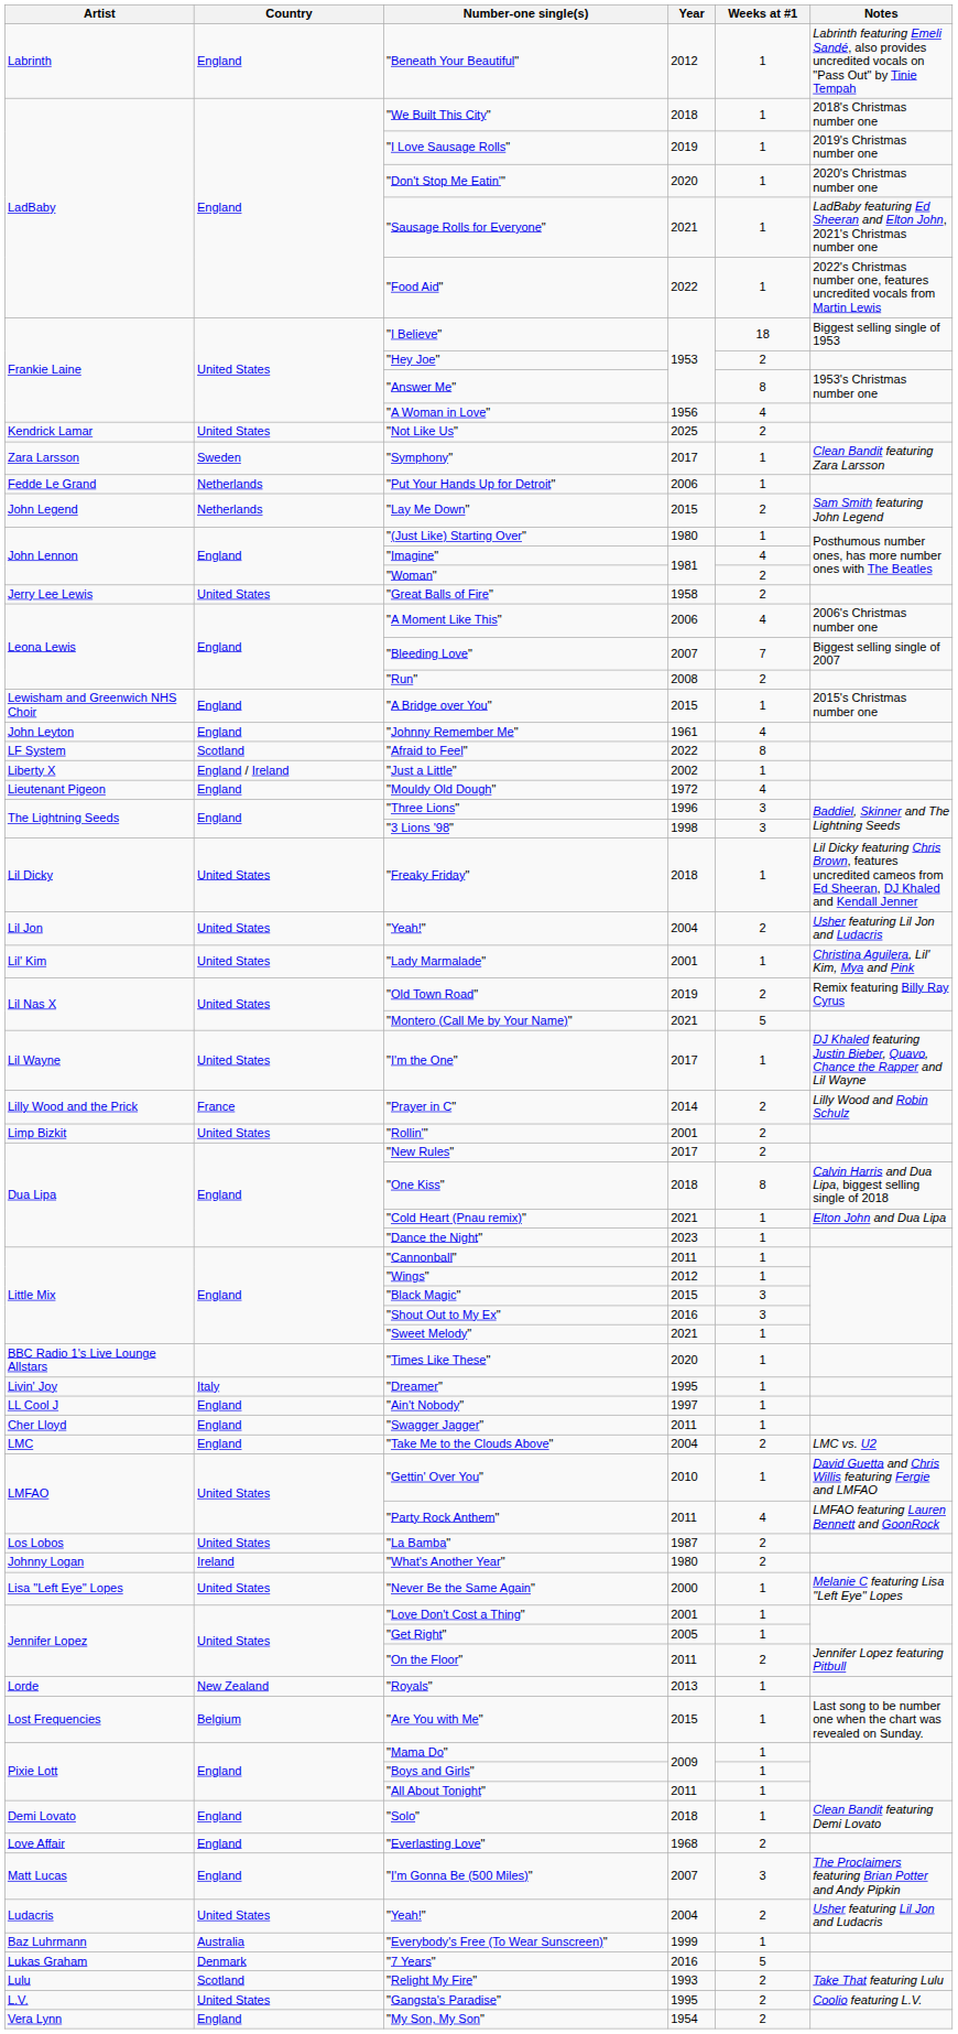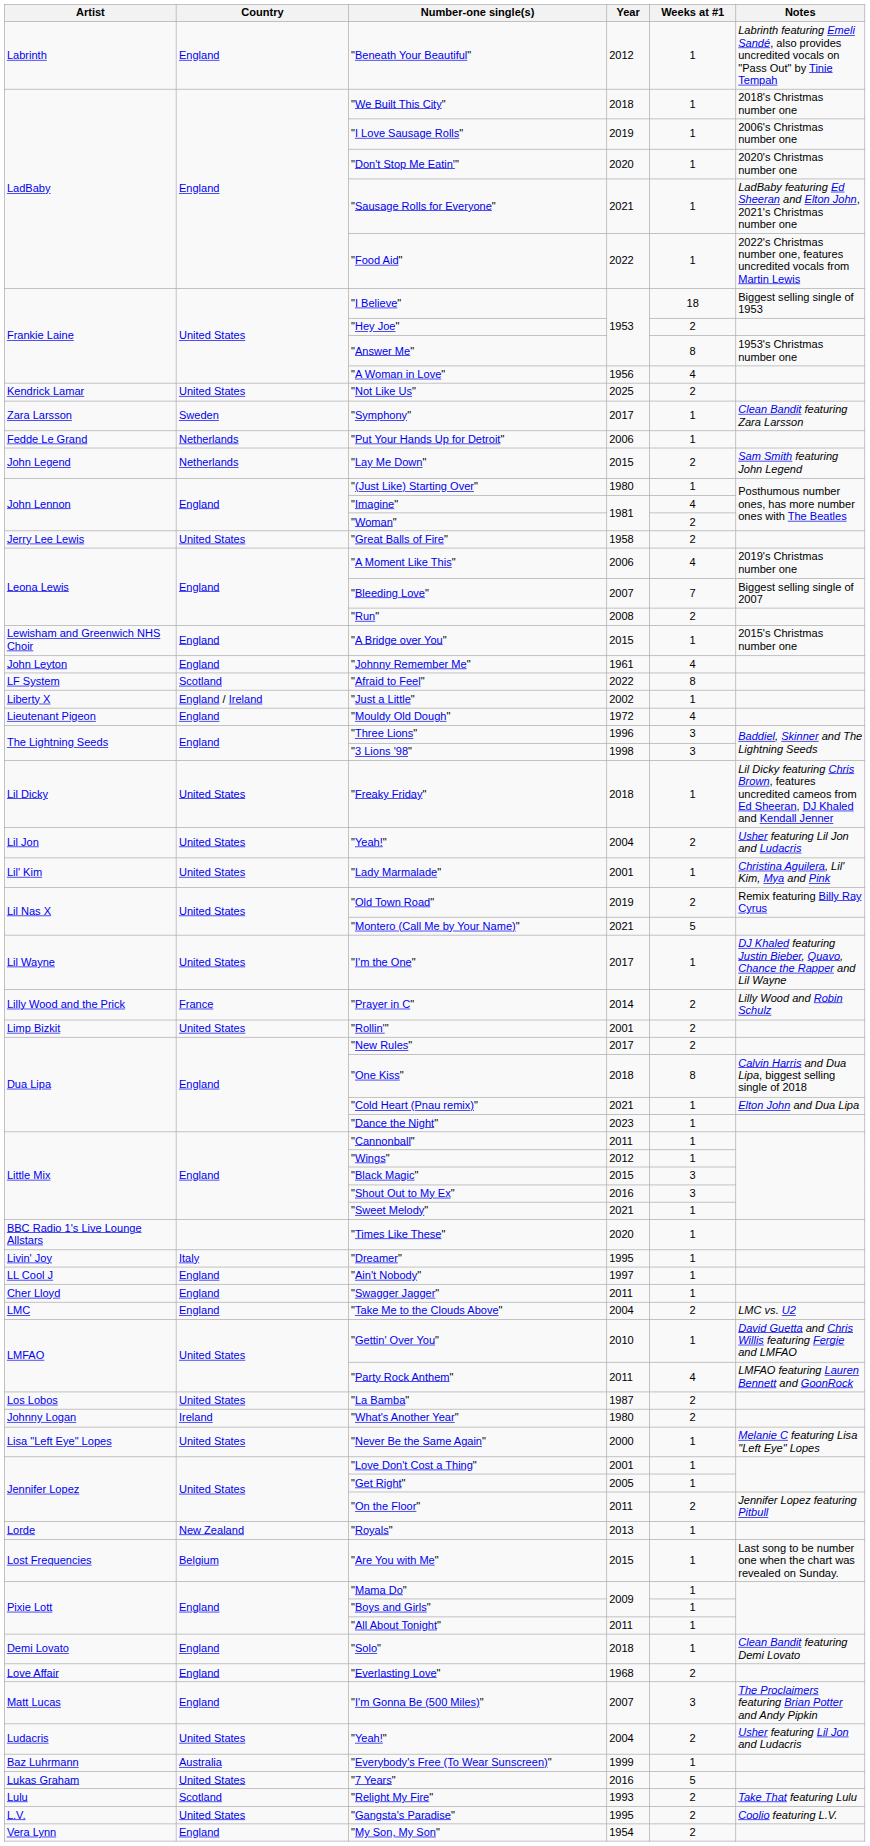"I Love Sausage Rolls" | Notes: 2019's Christmas number one -> 2006's Christmas number one
"A Moment Like This" | Notes: 2006's Christmas number one -> 2019's Christmas number one
"7 Years" | Country: Denmark -> United States
